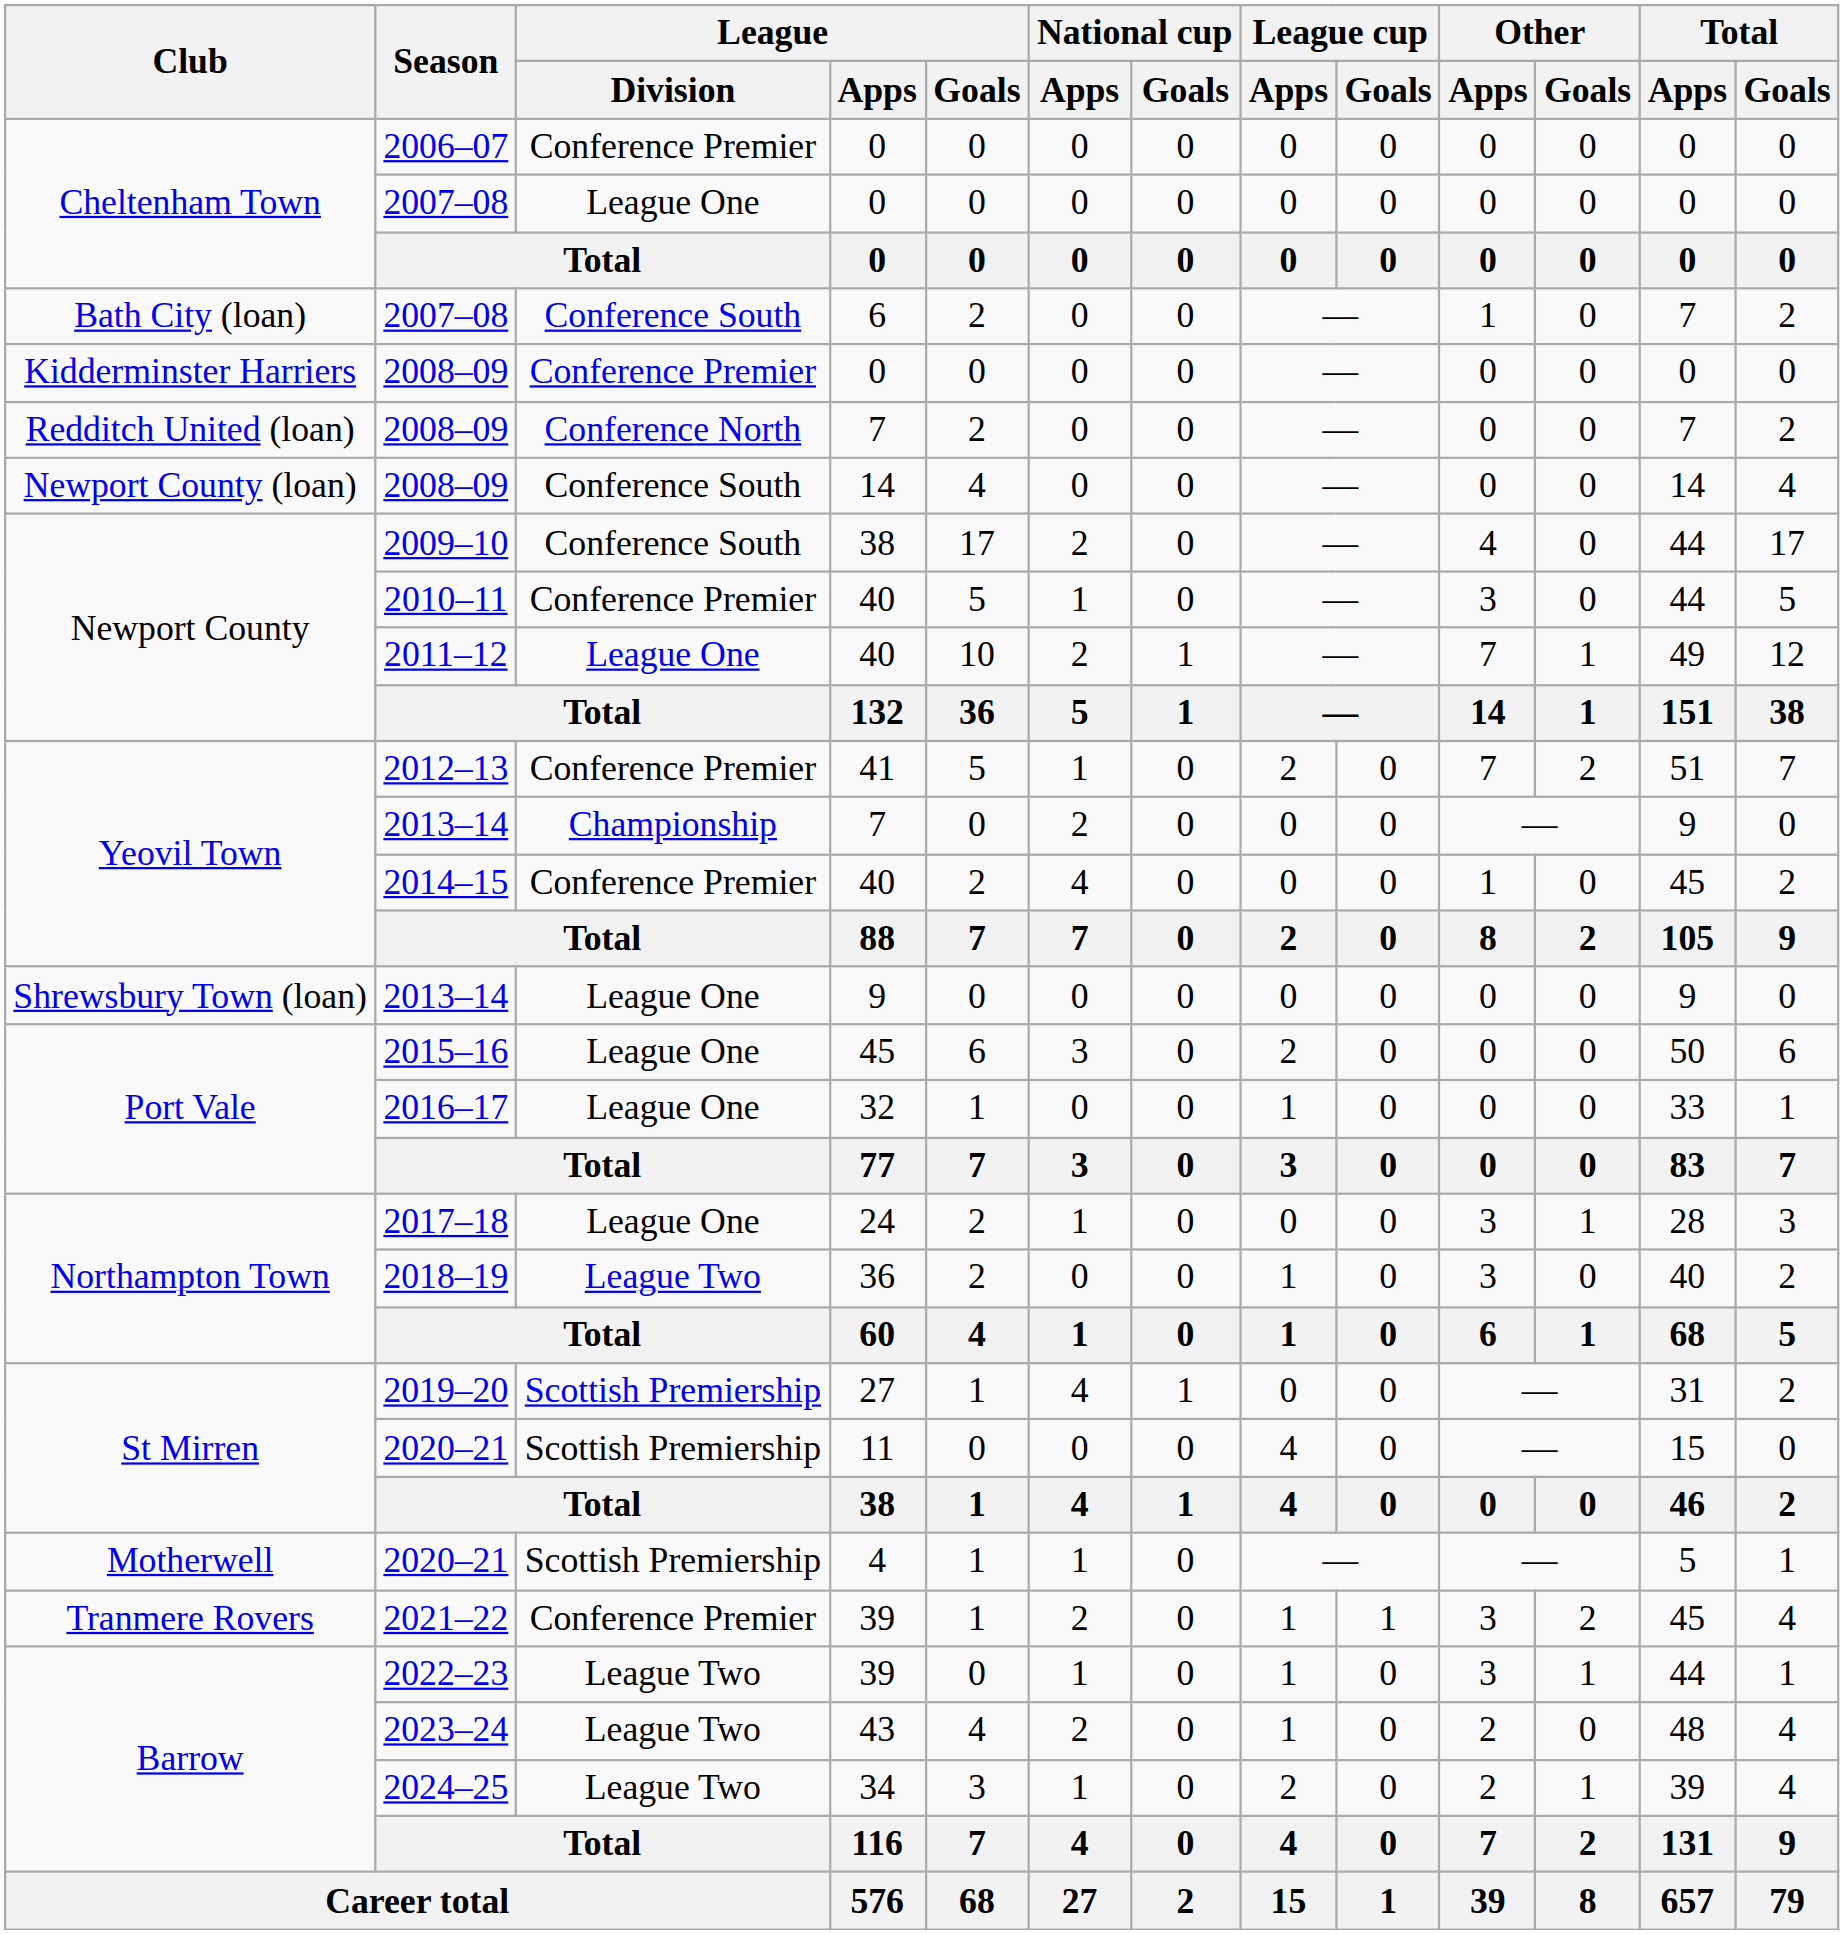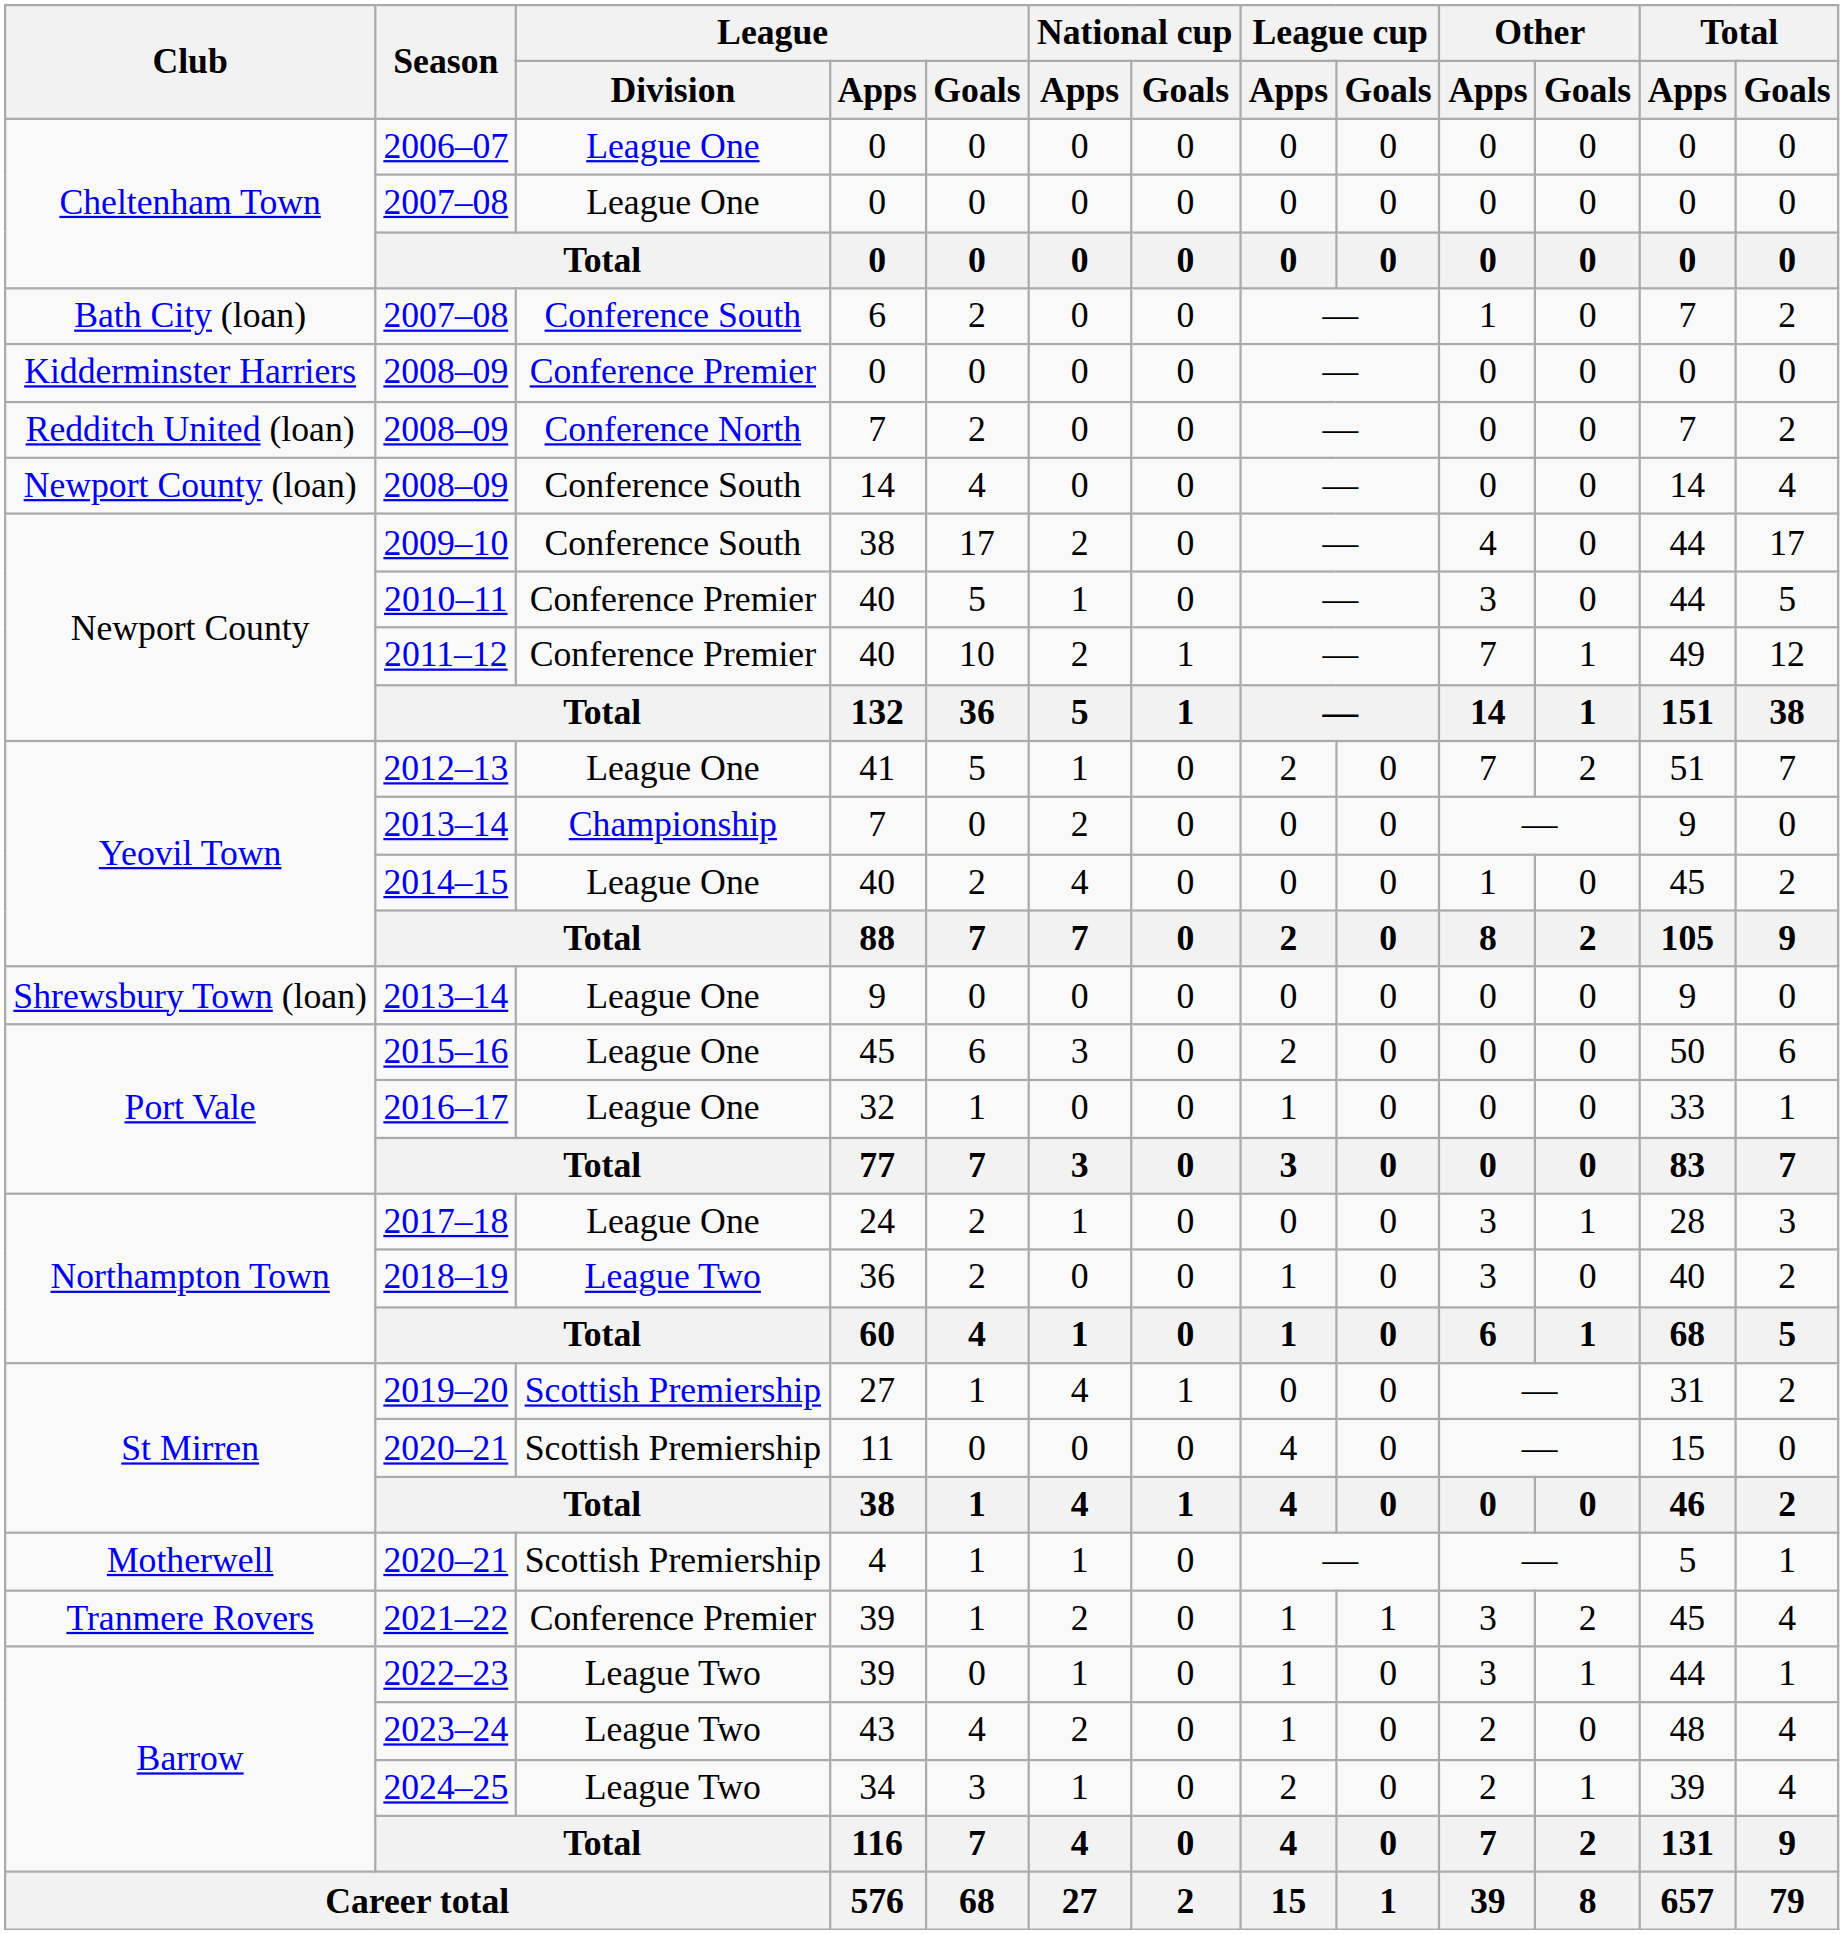2006–07 | League / Division: Conference Premier -> League One
2011–12 | League / Division: League One -> Conference Premier
2012–13 | League / Division: Conference Premier -> League One
2014–15 | League / Division: Conference Premier -> League One
